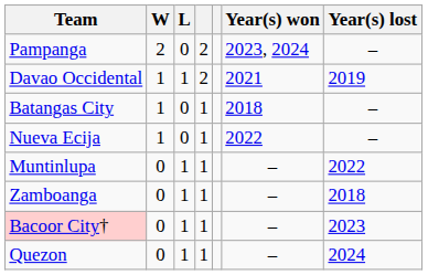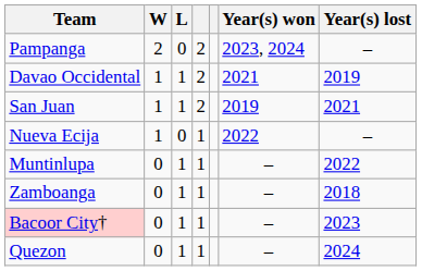+ row: San Juan | 1 | 1 | 2 | 2019 | 2021
- row: Batangas City | 1 | 0 | 1 | 2018 | –
